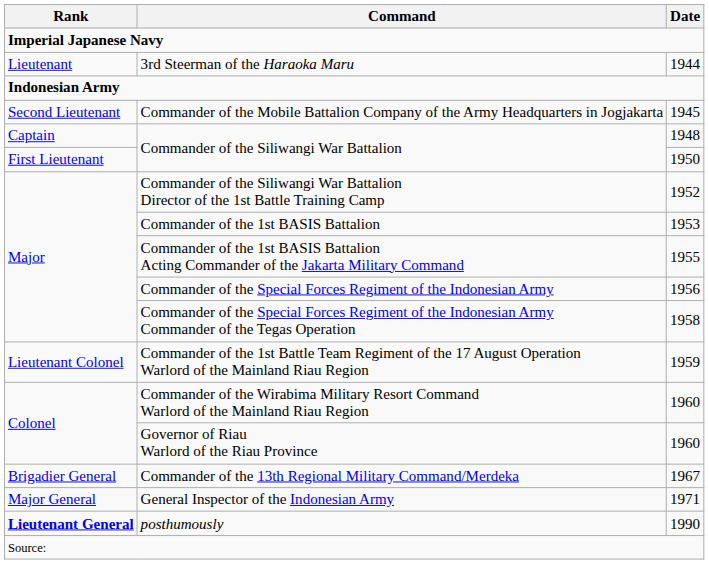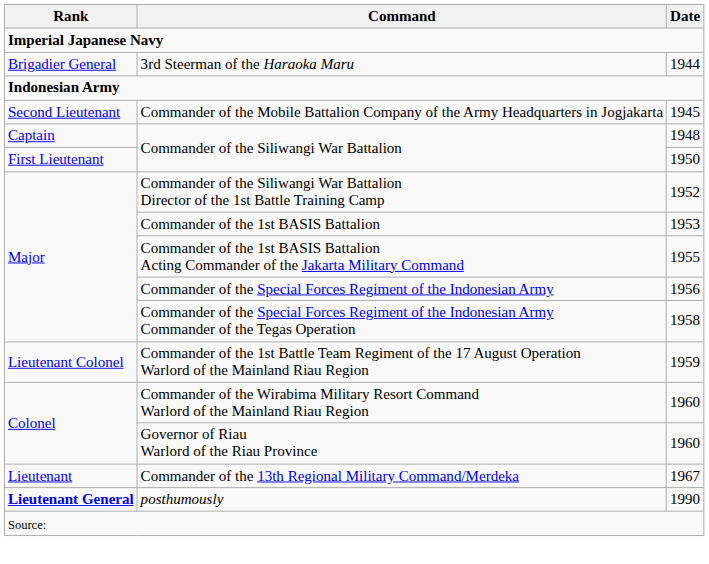3rd Steerman of the Haraoka Maru | Rank: Lieutenant -> Brigadier General
Commander of the 13th Regional Military Command/Merdeka | Rank: Brigadier General -> Lieutenant
- row: Major General | General Inspector of the Indonesian Army | 1971
